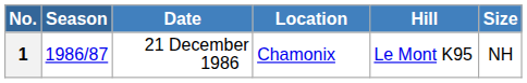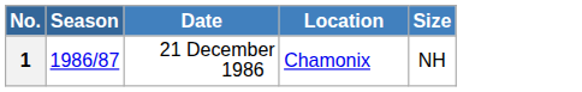- column: Hill | Le Mont K95
